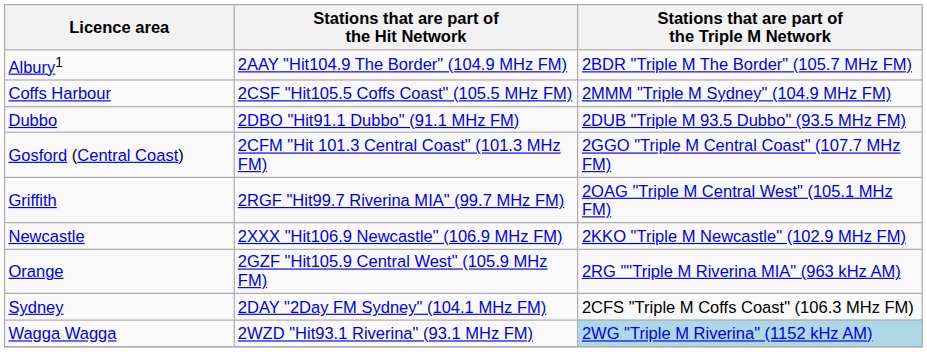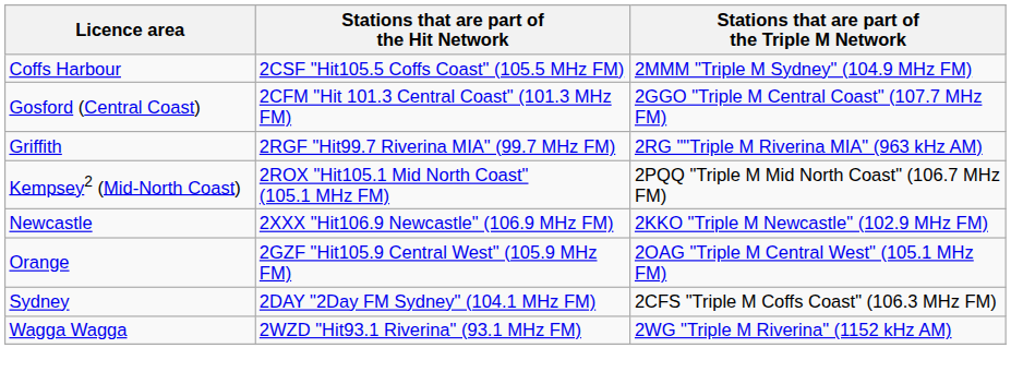- row: Albury1 | 2AAY "Hit104.9 The Border" (104.9 MHz FM) | 2BDR "Triple M The Border" (105.7 MHz FM)
- row: Dubbo | 2DBO "Hit91.1 Dubbo" (91.1 MHz FM) | 2DUB "Triple M 93.5 Dubbo" (93.5 MHz FM)
Griffith | Stations that are part of the Triple M Network: 2OAG "Triple M Central West" (105.1 MHz FM) -> 2RG ""Triple M Riverina MIA" (963 kHz AM)
+ row: Kempsey2 (Mid-North Coast) | 2ROX "Hit105.1 Mid North Coast" (105.1 MHz FM) | 2PQQ "Triple M Mid North Coast" (106.7 MHz FM)
Orange | Stations that are part of the Triple M Network: 2RG ""Triple M Riverina MIA" (963 kHz AM) -> 2OAG "Triple M Central West" (105.1 MHz FM)
Wagga Wagga | Stations that are part of the Triple M Network: lightblue background -> no background
